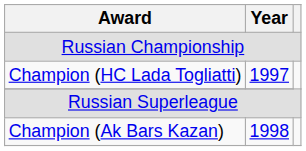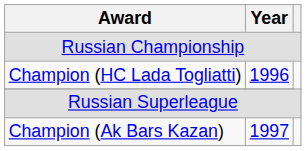Champion (HC Lada Togliatti) | Year: 1997 -> 1996
Champion (Ak Bars Kazan) | Year: 1998 -> 1997
